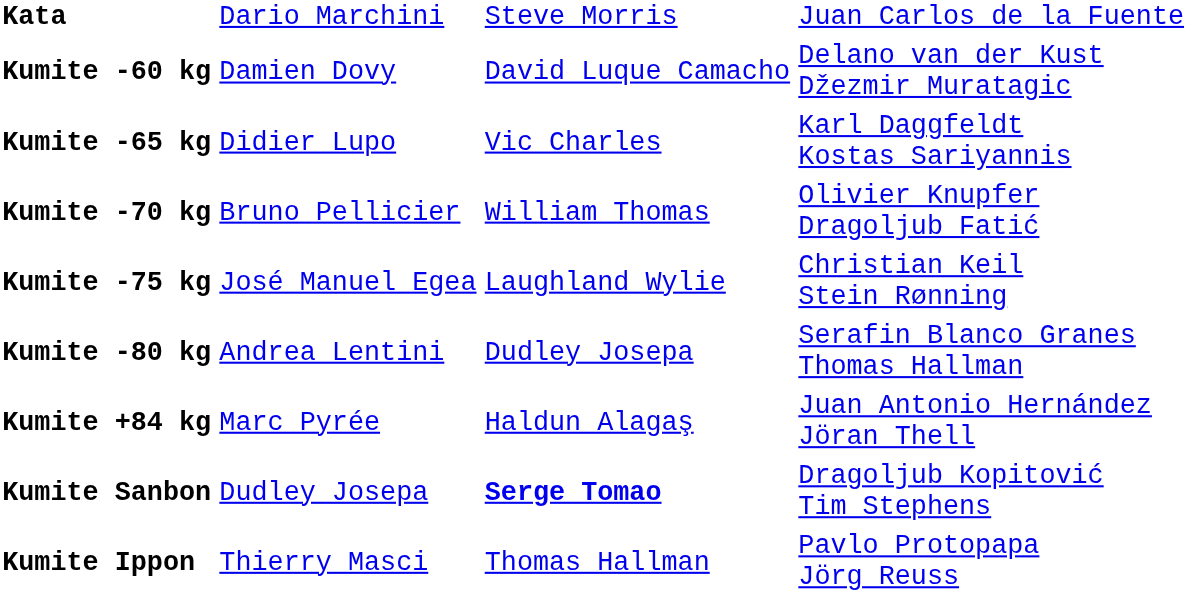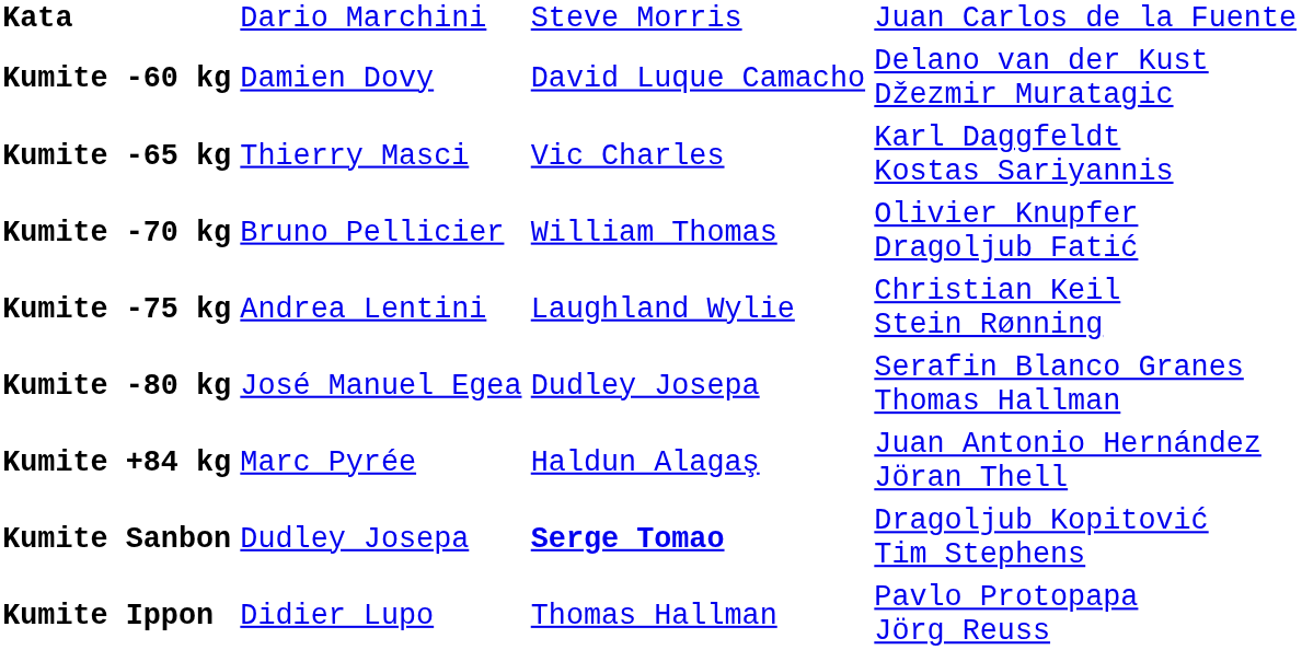Kumite -65 kg | column 2: Didier Lupo -> Thierry Masci
Kumite -75 kg | column 2: José Manuel Egea -> Andrea Lentini
Kumite -80 kg | column 2: Andrea Lentini -> José Manuel Egea
Kumite Ippon | column 2: Thierry Masci -> Didier Lupo
